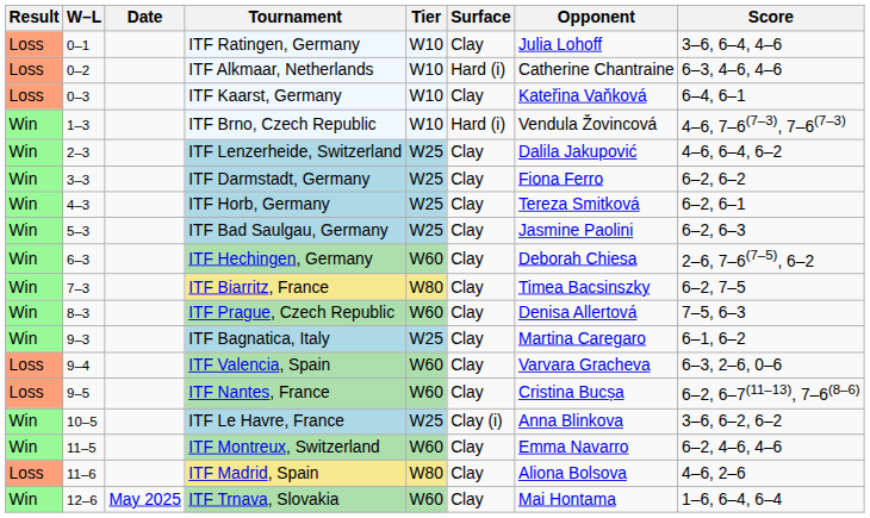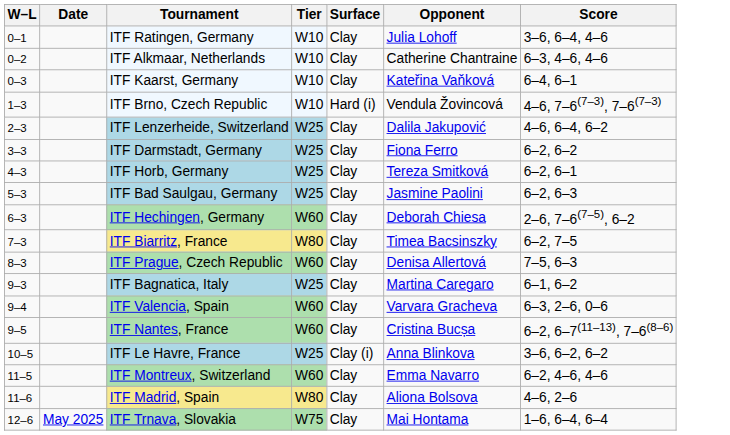- column: Result | Loss | Loss | Loss | Win | Win | Win | Win | Win | Win | Win | Win | Win | Loss | Loss | Win | Win | Loss | Win
ITF Alkmaar, Netherlands | Surface: Hard (i) -> Clay
ITF Trnava, Slovakia | Tier: W60 -> W75
